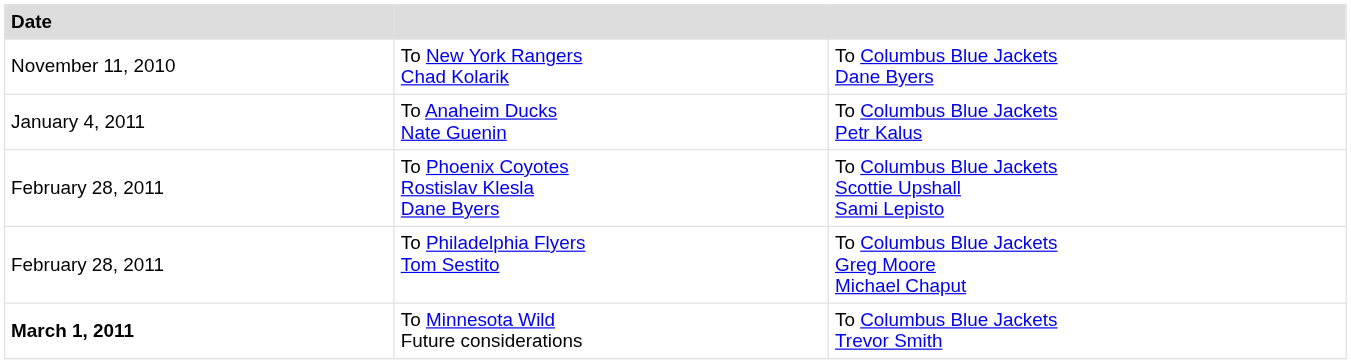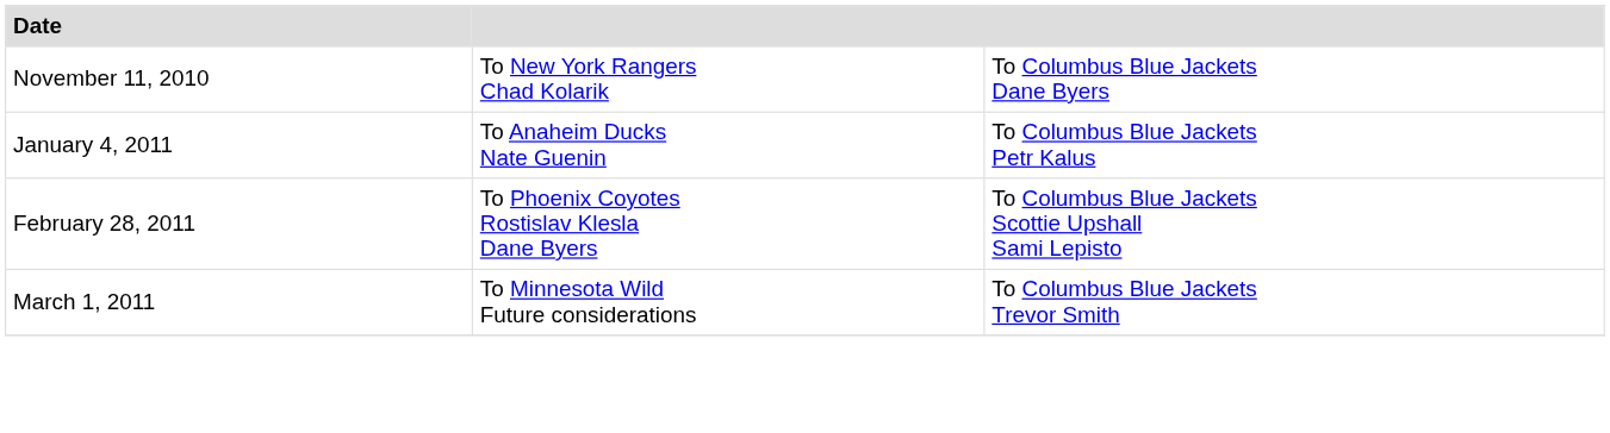- row: February 28, 2011 | To Philadelphia Flyers Tom Sestito | To Columbus Blue Jackets Greg Moore Michael Chaput
To Minnesota Wild Future considerations | Date: bold -> normal
